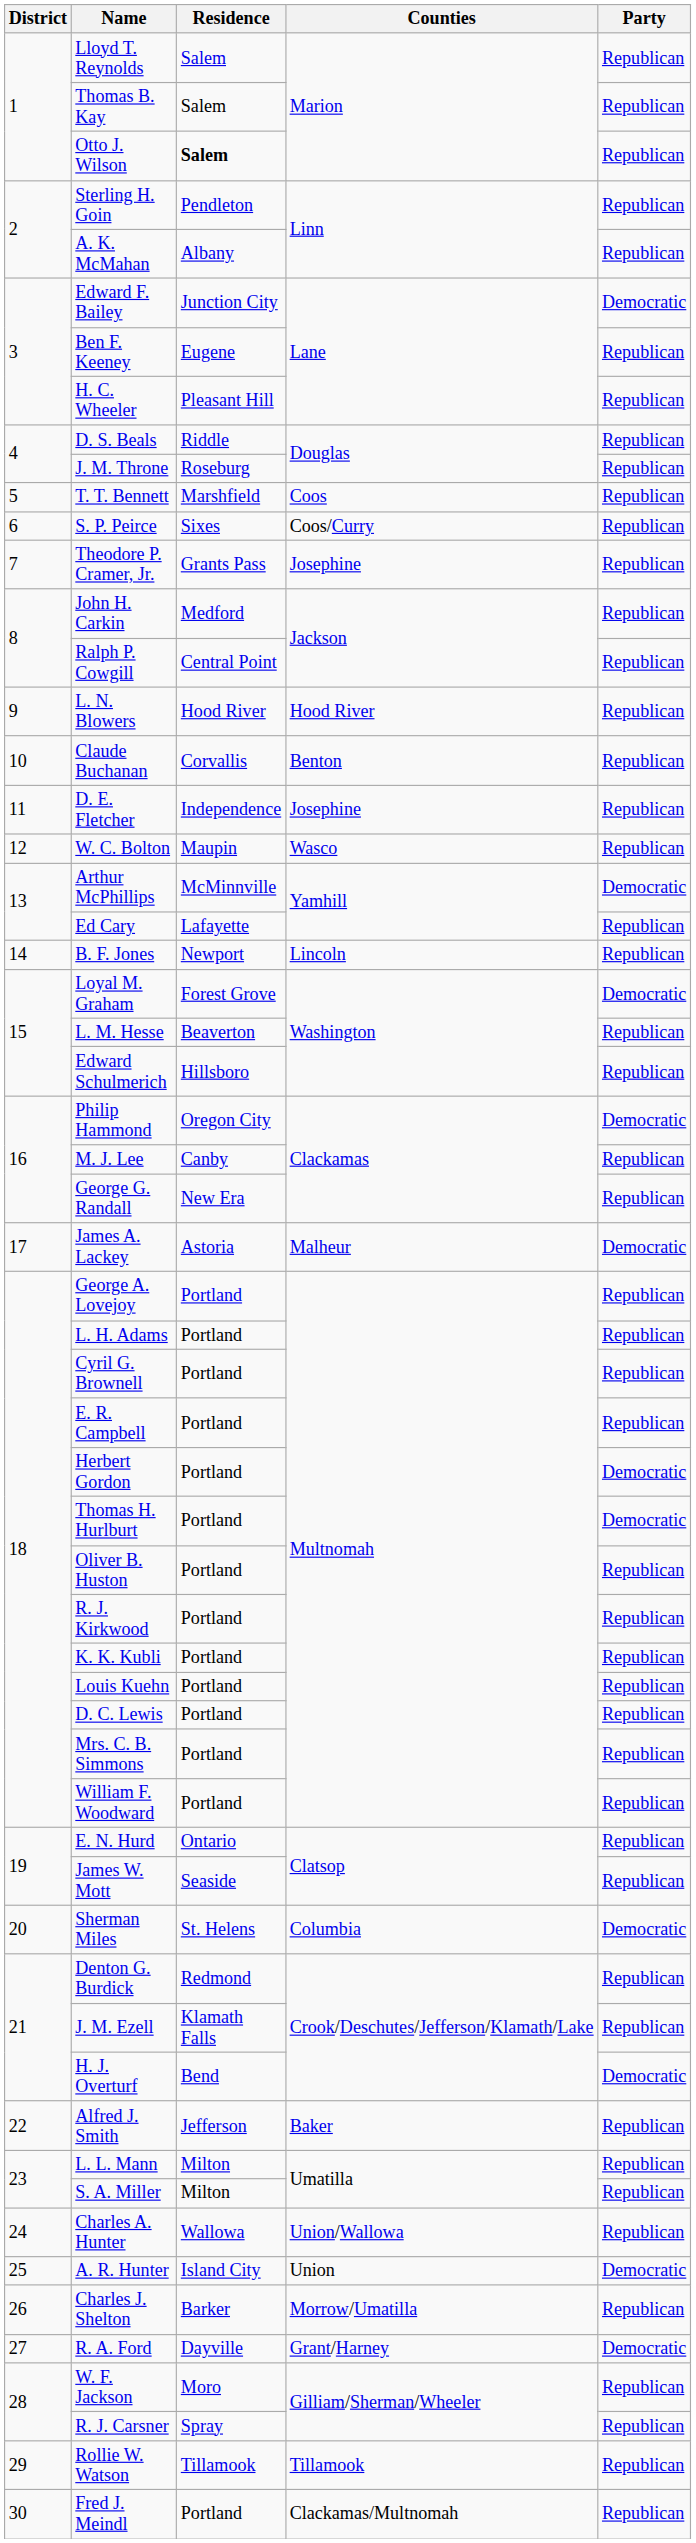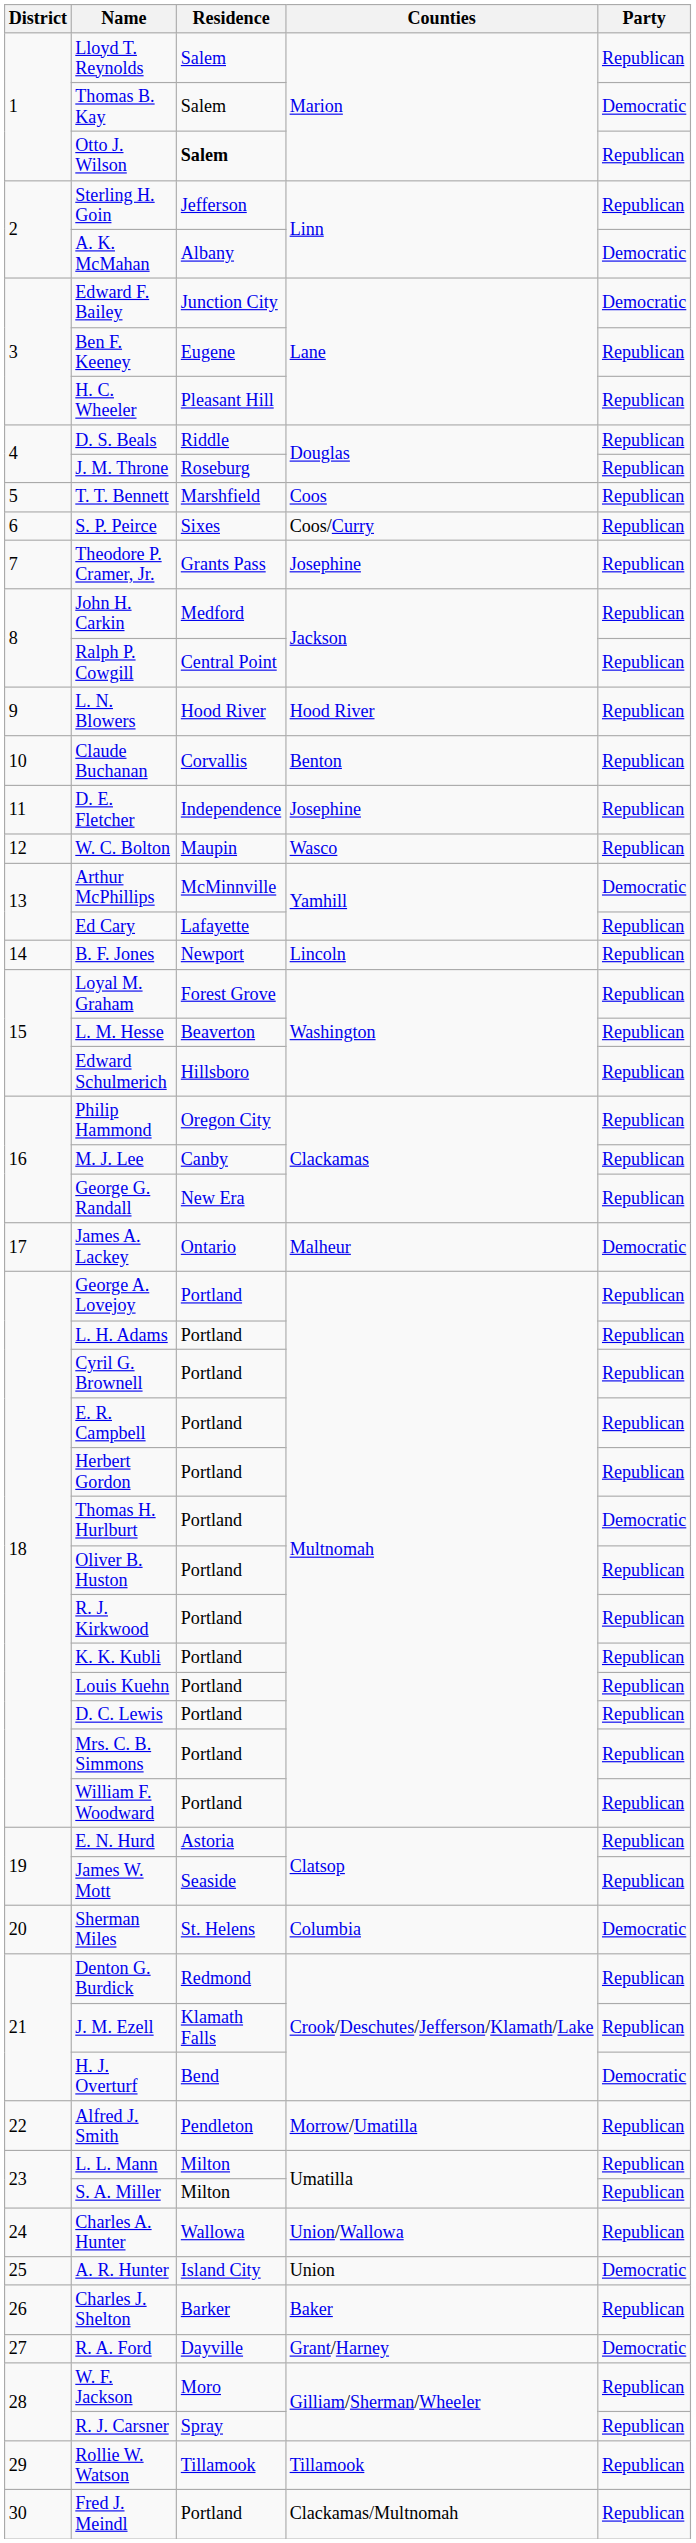Thomas B. Kay | Party: Republican -> Democratic
Sterling H. Goin | Residence: Pendleton -> Jefferson
A. K. McMahan | Party: Republican -> Democratic
Loyal M. Graham | Party: Democratic -> Republican
Philip Hammond | Party: Democratic -> Republican
James A. Lackey | Residence: Astoria -> Ontario
Herbert Gordon | Party: Democratic -> Republican
E. N. Hurd | Residence: Ontario -> Astoria
Alfred J. Smith | Residence: Jefferson -> Pendleton
Alfred J. Smith | Counties: Baker -> Morrow/Umatilla
Charles J. Shelton | Counties: Morrow/Umatilla -> Baker
